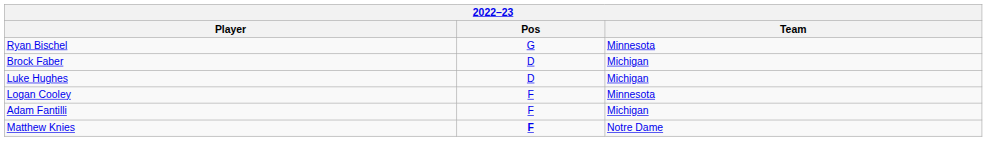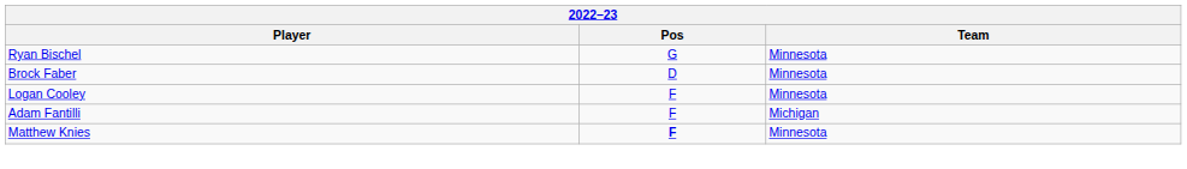Brock Faber | Team: Michigan -> Minnesota
- row: Luke Hughes | D | Michigan
Matthew Knies | Team: Notre Dame -> Minnesota
